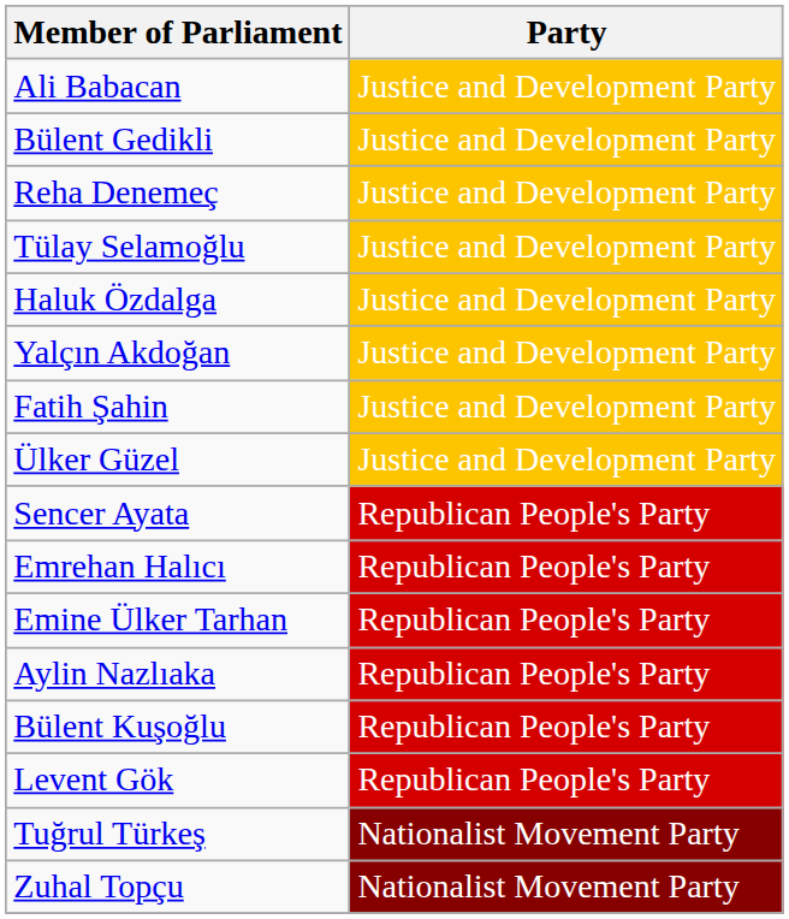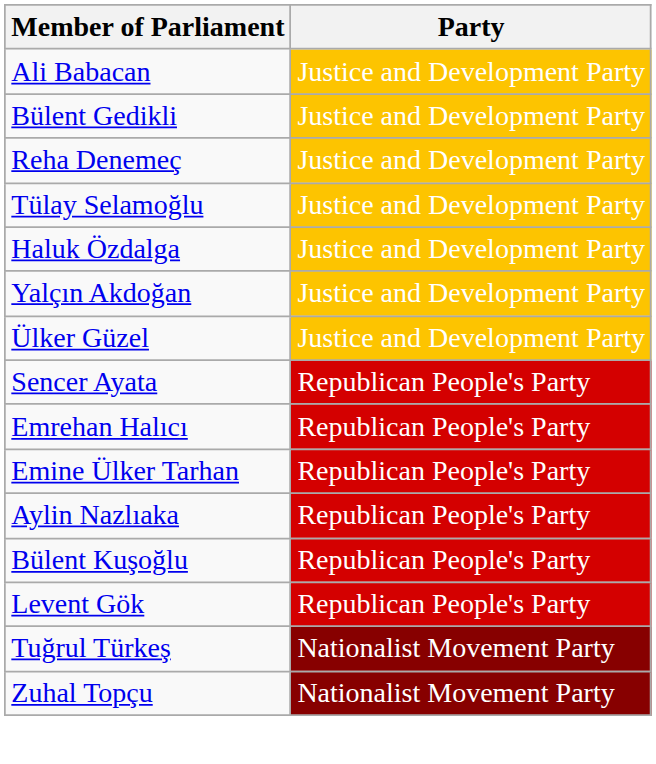- row: Fatih Şahin | Justice and Development Party
